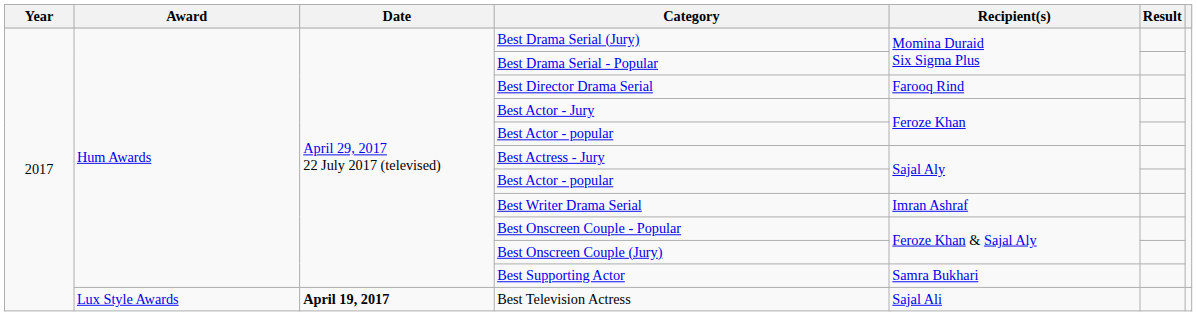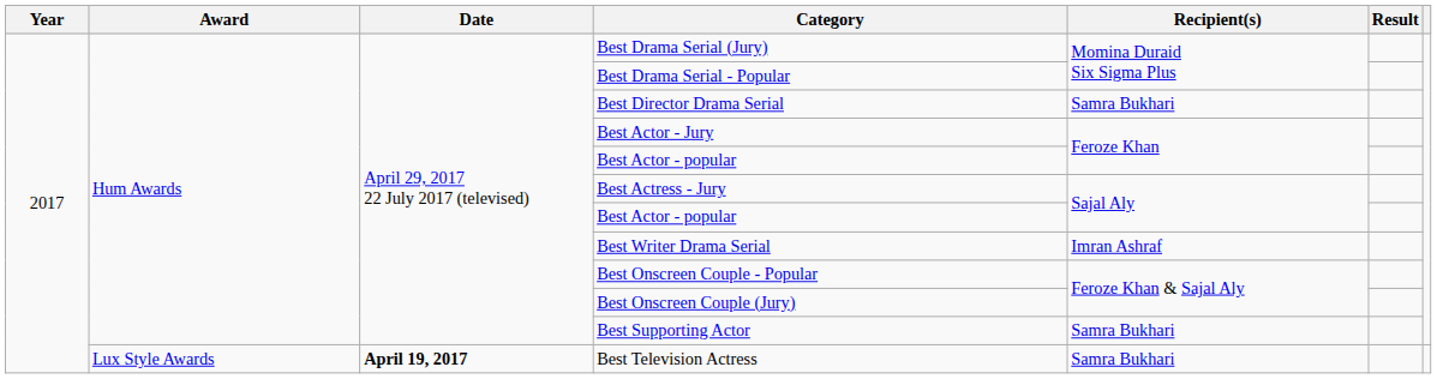Best Director Drama Serial | Recipient(s): Farooq Rind -> Samra Bukhari
Best Television Actress | Recipient(s): Sajal Ali -> Samra Bukhari
